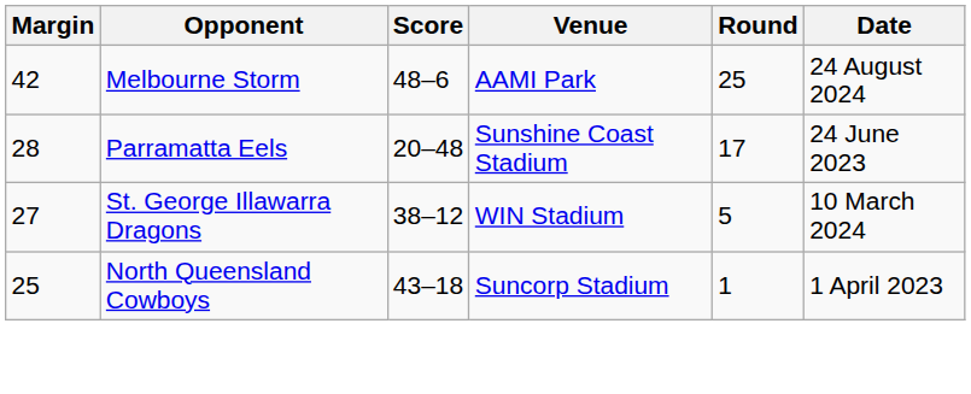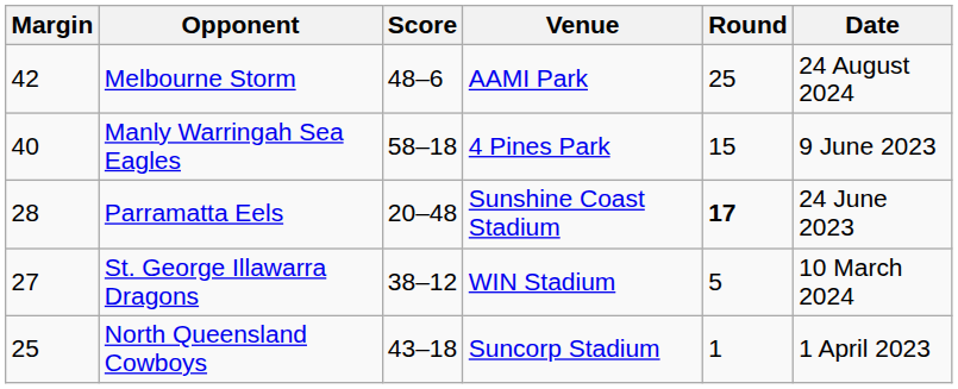+ row: 40 | Manly Warringah Sea Eagles | 58–18 | 4 Pines Park | 15 | 9 June 2023
Parramatta Eels | Round: normal -> bold
